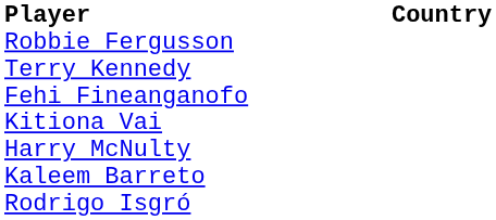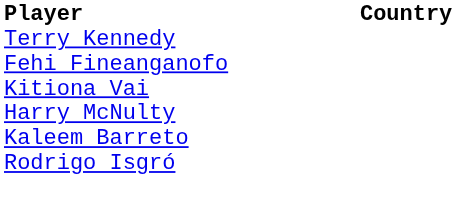- row: Robbie Fergusson
